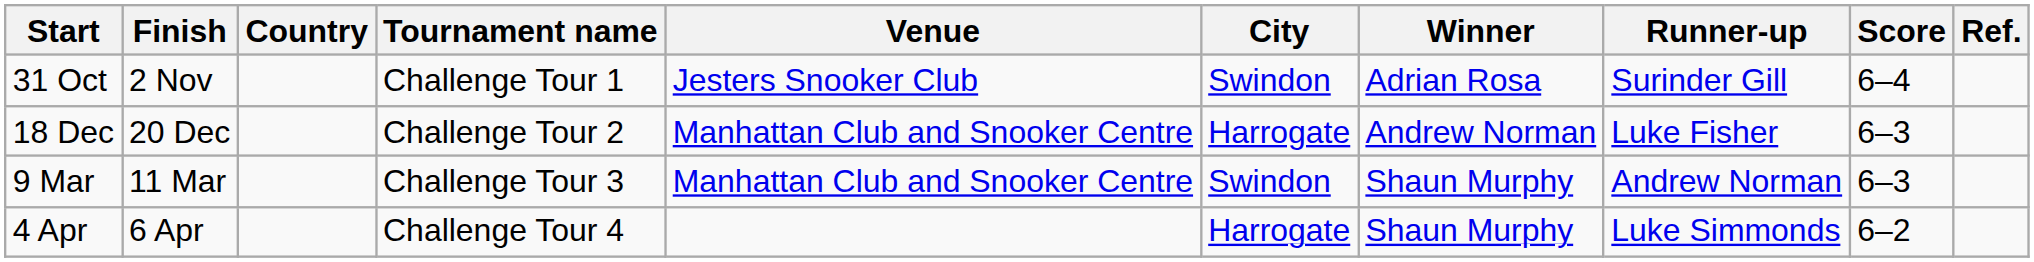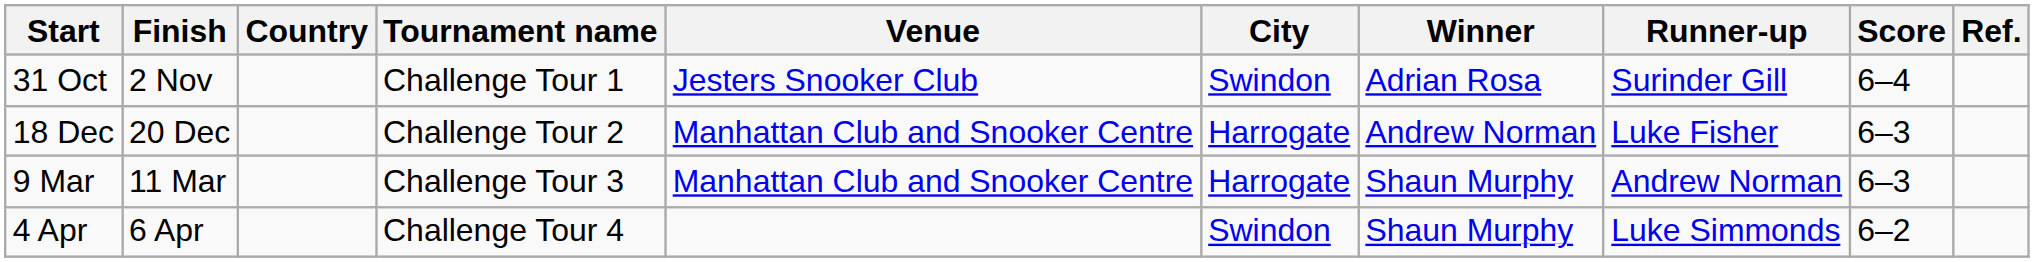9 Mar | City: Swindon -> Harrogate
4 Apr | City: Harrogate -> Swindon
